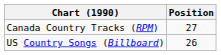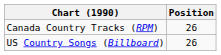Canada Country Tracks (RPM) | Position: 27 -> 26
